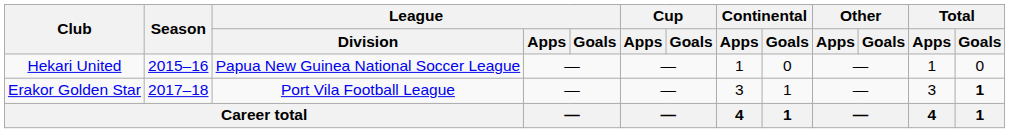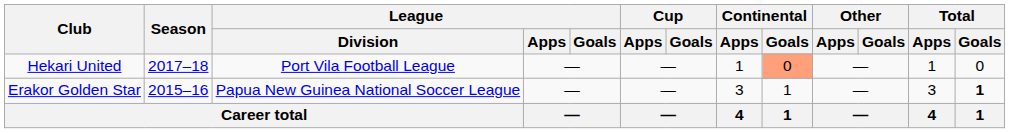Hekari United | Season: 2015–16 -> 2017–18
Hekari United | League / Division: Papua New Guinea National Soccer League -> Port Vila Football League
Hekari United | Continental / Goals: no background -> lightsalmon background
Erakor Golden Star | Season: 2017–18 -> 2015–16
Erakor Golden Star | League / Division: Port Vila Football League -> Papua New Guinea National Soccer League
